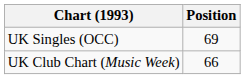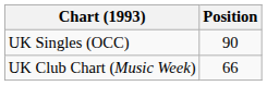UK Singles (OCC) | Position: 69 -> 90
